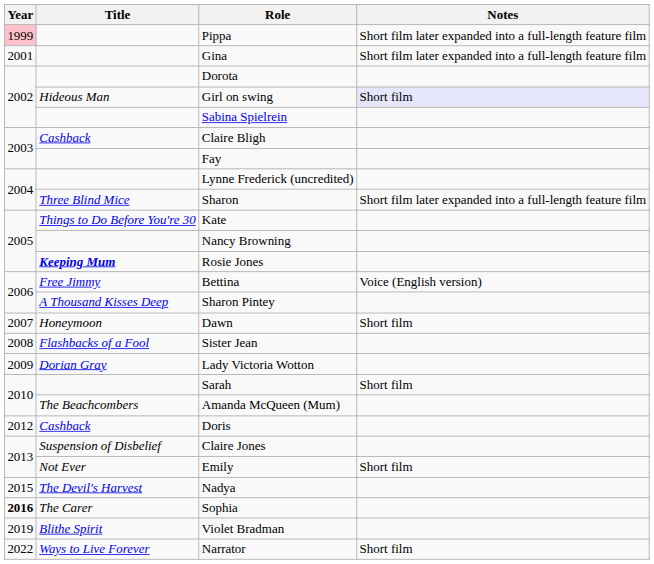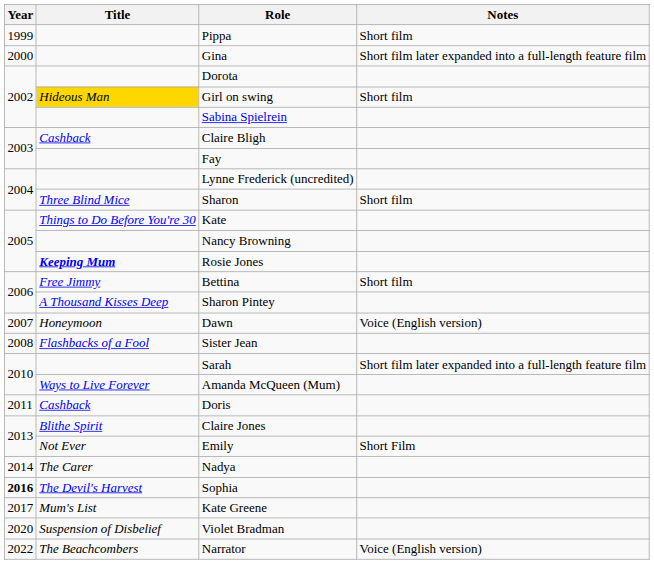Pippa | Year: pink background -> no background
Pippa | Notes: Short film later expanded into a full-length feature film -> Short film
Gina | Year: 2001 -> 2000
Girl on swing | Title: no background -> gold background
Girl on swing | Notes: lavender background -> no background
Sharon | Notes: Short film later expanded into a full-length feature film -> Short film
Bettina | Notes: Voice (English version) -> Short film
Dawn | Notes: Short film -> Voice (English version)
- row: 2009 | Dorian Gray | Lady Victoria Wotton
Sarah | Notes: Short film -> Short film later expanded into a full-length feature film
Amanda McQueen (Mum) | Title: The Beachcombers -> Ways to Live Forever
Doris | Year: 2012 -> 2011
Claire Jones | Title: Suspension of Disbelief -> Blithe Spirit
Emily | Notes: Short film -> Short Film
Nadya | Year: 2015 -> 2014
Nadya | Title: The Devil's Harvest -> The Carer
Sophia | Title: The Carer -> The Devil's Harvest
+ row: 2017 | Mum's List | Kate Greene
Violet Bradman | Year: 2019 -> 2020
Violet Bradman | Title: Blithe Spirit -> Suspension of Disbelief
Narrator | Title: Ways to Live Forever -> The Beachcombers
Narrator | Notes: Short film -> Voice (English version)
